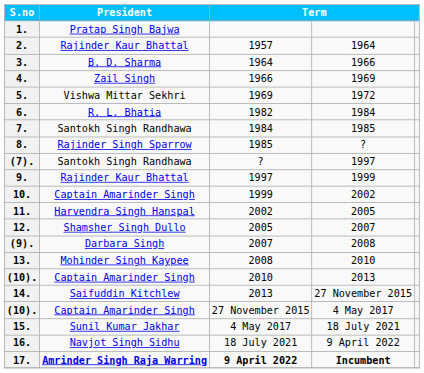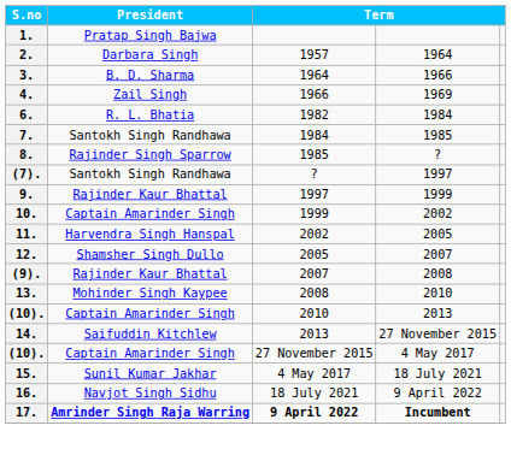2. | President: Rajinder Kaur Bhattal -> Darbara Singh
- row: 5. | Vishwa Mittar Sekhri | 1969 | 1972
(9). | President: Darbara Singh -> Rajinder Kaur Bhattal
